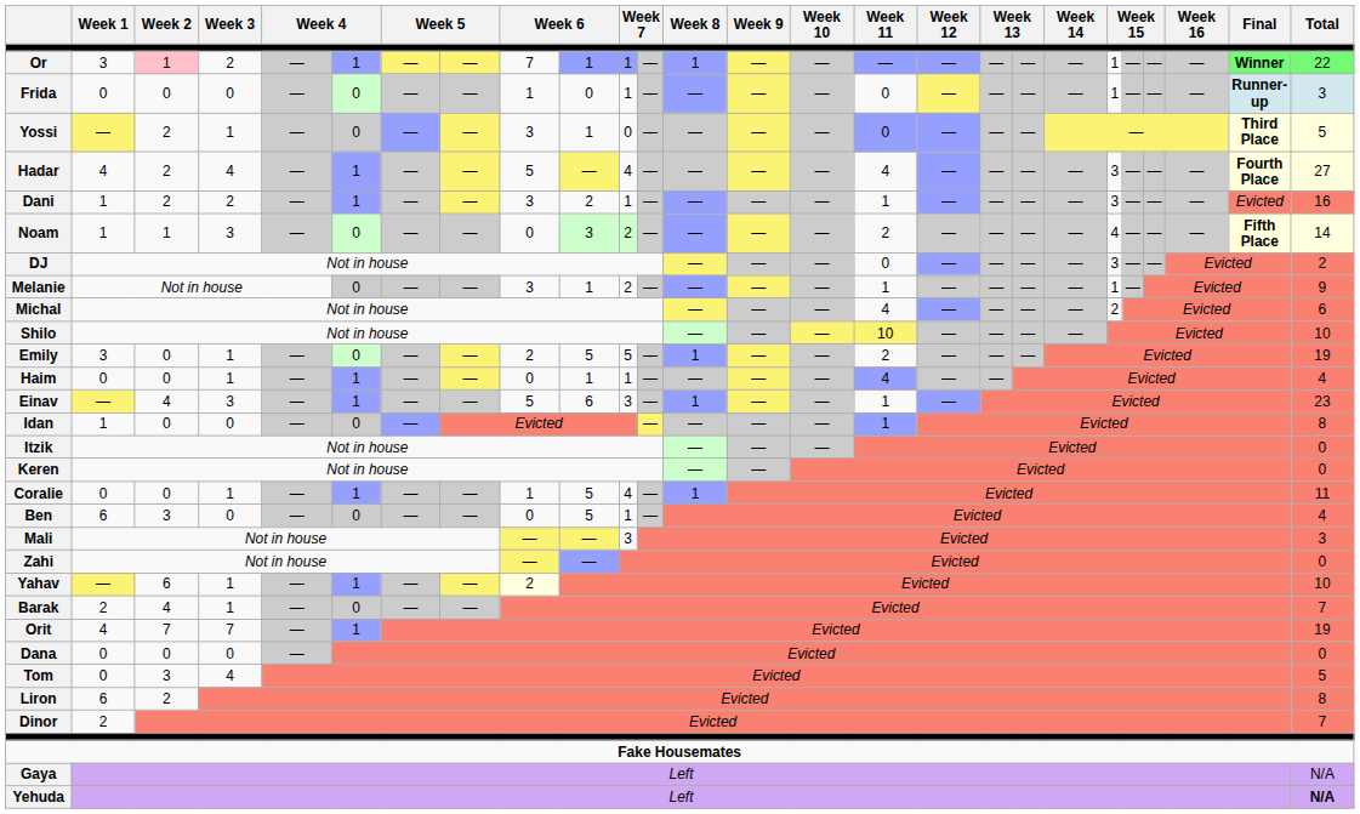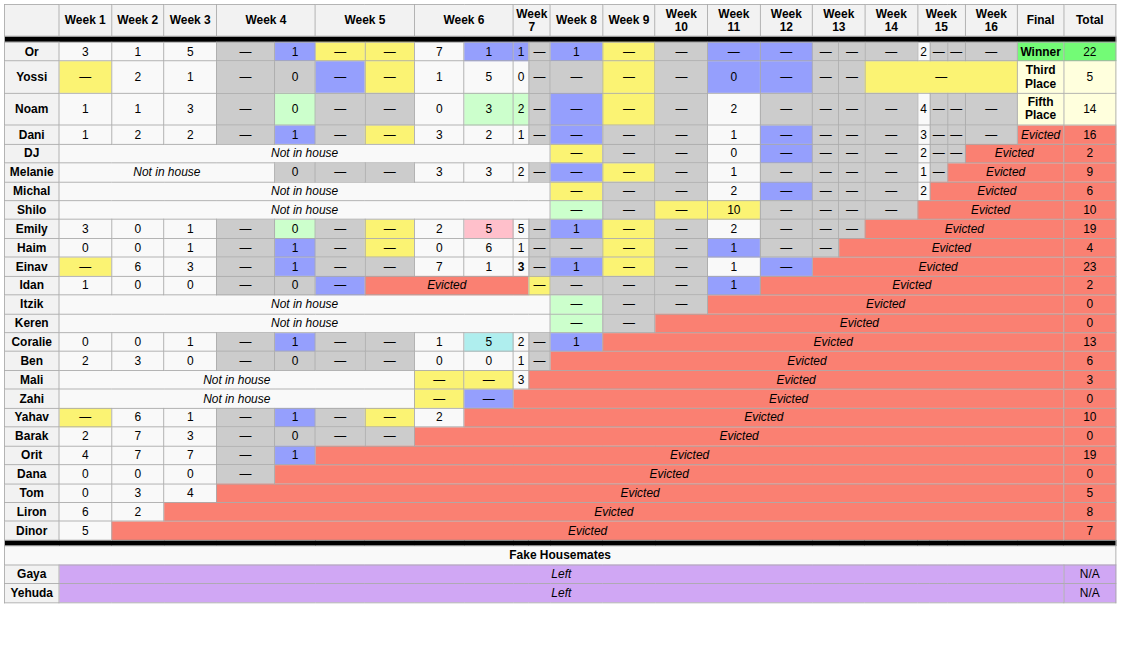Or | Week 2: pink background -> no background
Or | Week 3: 2 -> 5
Or | column 21: 1 -> 2
- row: Frida | 0 | 0 | 0 | — | 0 | — | — | 1 | 0 | 1 | — | — | — | — | 0 | — | — | — | — | 1 | — | — | — | Runner-up | 3
Yossi | column 9: 3 -> 1
Yossi | column 10: 1 -> 5
- row: Hadar | 4 | 2 | 4 | — | 1 | — | — | 5 | — | 4 | — | — | — | — | 4 | — | — | — | — | 3 | — | — | — | Fourth Place | 27
rows swapped: Noam <-> Dani
DJ | column 21: 3 -> 2
Melanie | column 10: 1 -> 3
Michal | Week 11: 4 -> 2
Emily | column 10: no background -> pink background
Haim | column 10: 1 -> 6
Haim | Week 11: 4 -> 1
Einav | Week 2: 4 -> 6
Einav | column 9: 5 -> 7
Einav | column 10: 6 -> 1
Einav | column 11: normal -> bold
Idan | Total: 8 -> 2
Coralie | column 10: no background -> paleturquoise background
Coralie | column 11: 4 -> 2
Coralie | Total: 11 -> 13
Ben | Week 1: 6 -> 2
Ben | column 10: 5 -> 0
Ben | Total: 4 -> 6
Yahav | column 9: lightyellow background -> no background
Barak | Week 2: 4 -> 7
Barak | Week 3: 1 -> 3
Barak | Total: 7 -> 0
Dinor | Week 1: 2 -> 5
Yehuda | Total: bold -> normal
